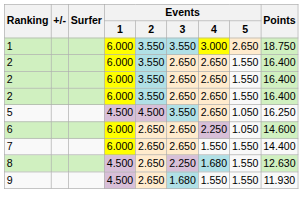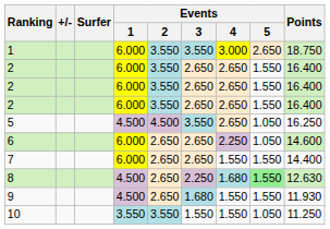8 | Events / 5: no background -> lightgreen background
+ row: 10 | 3.550 | 3.550 | 1.550 | 1.550 | 1.050 | 11.250
